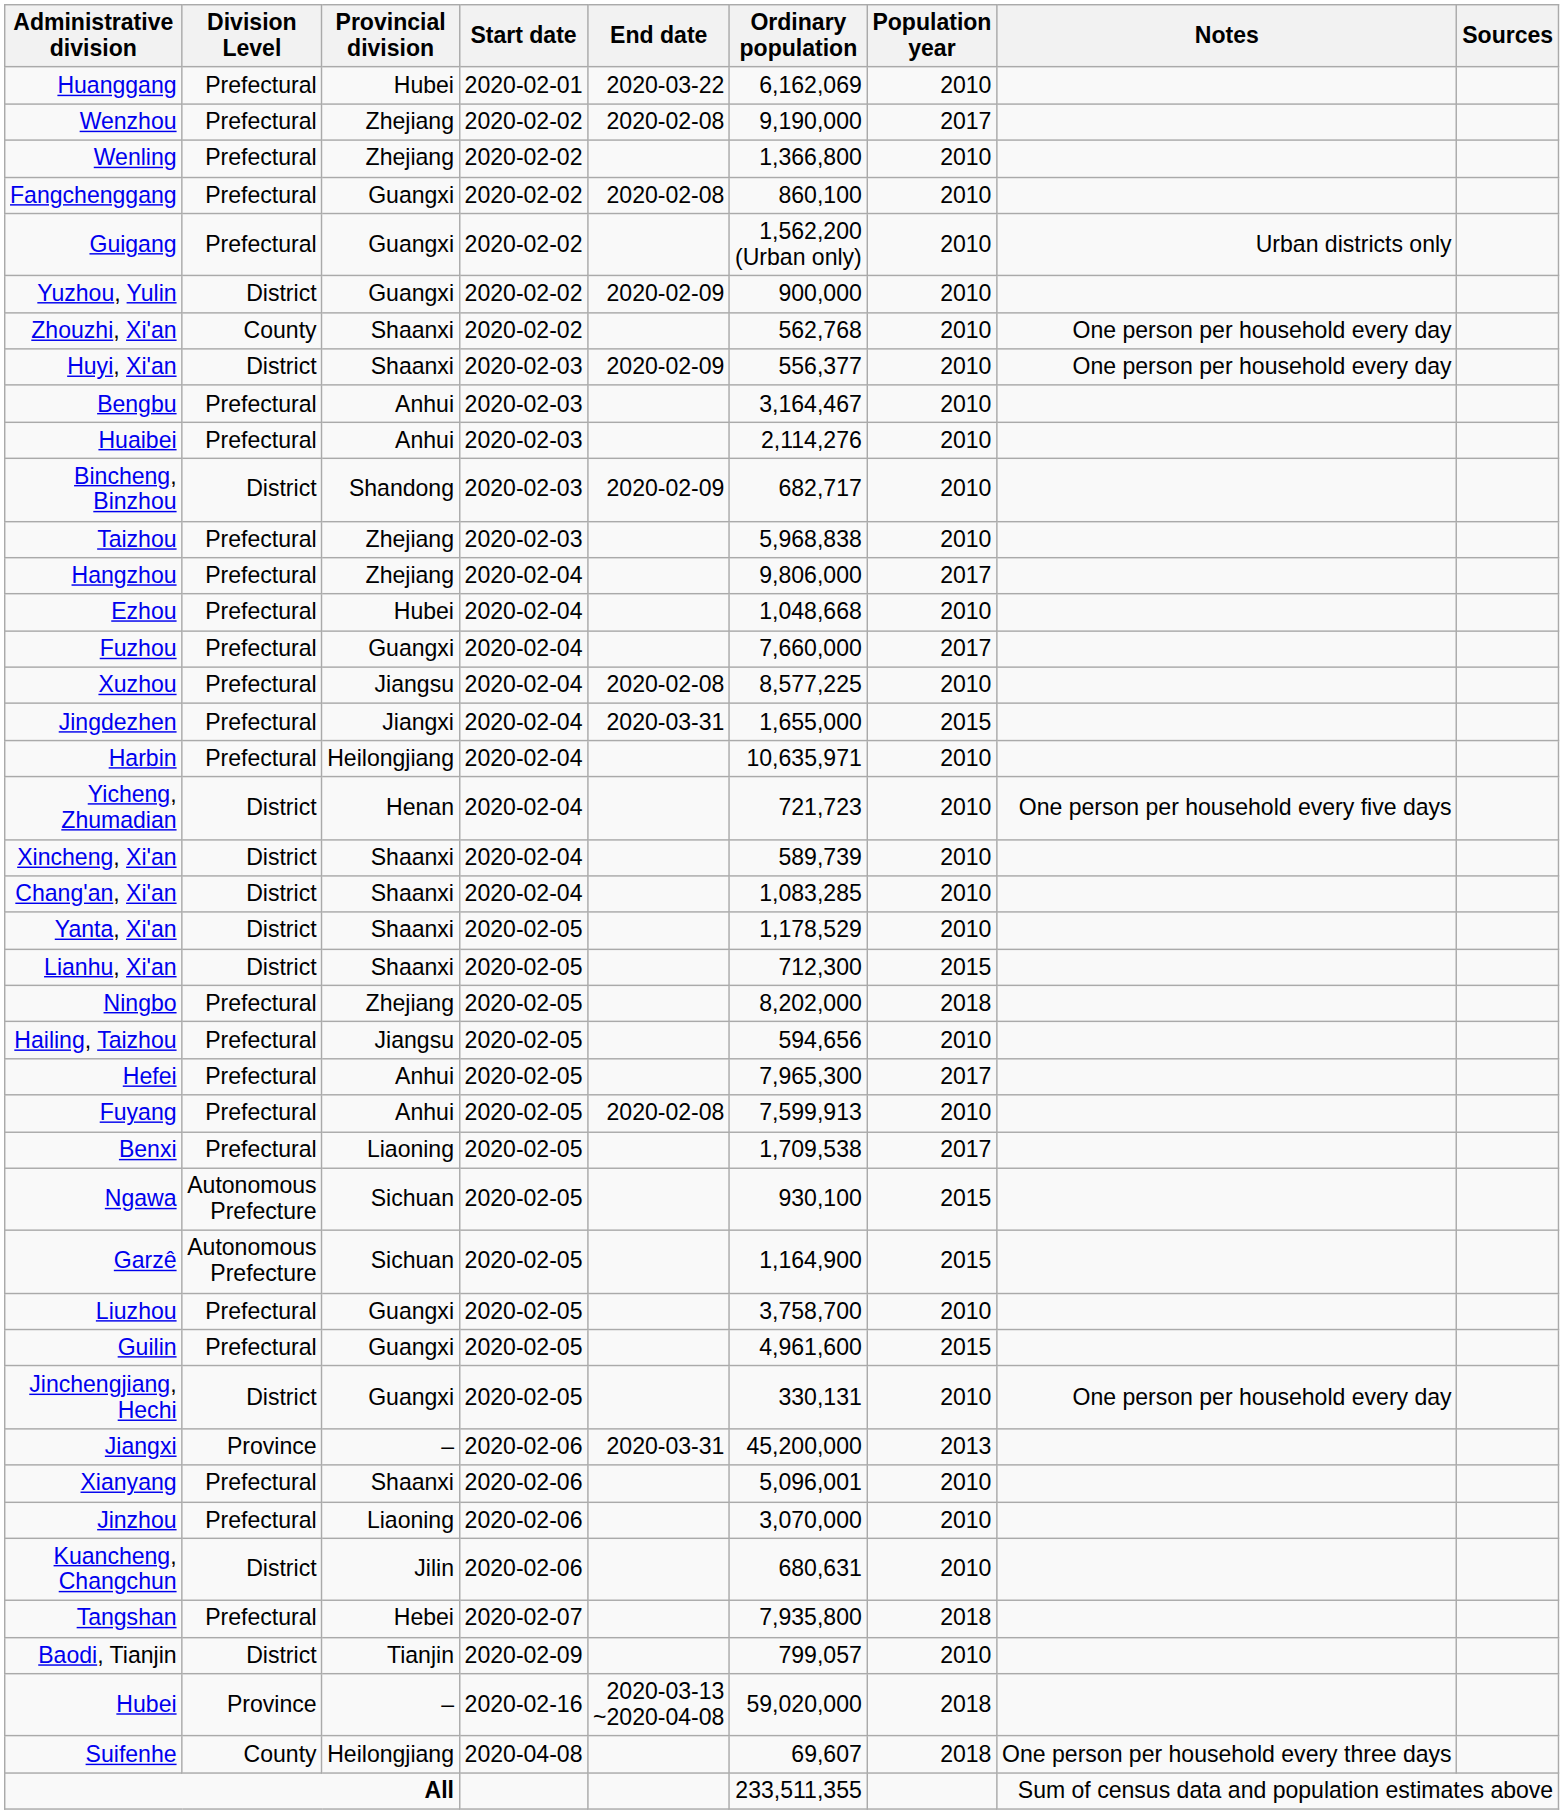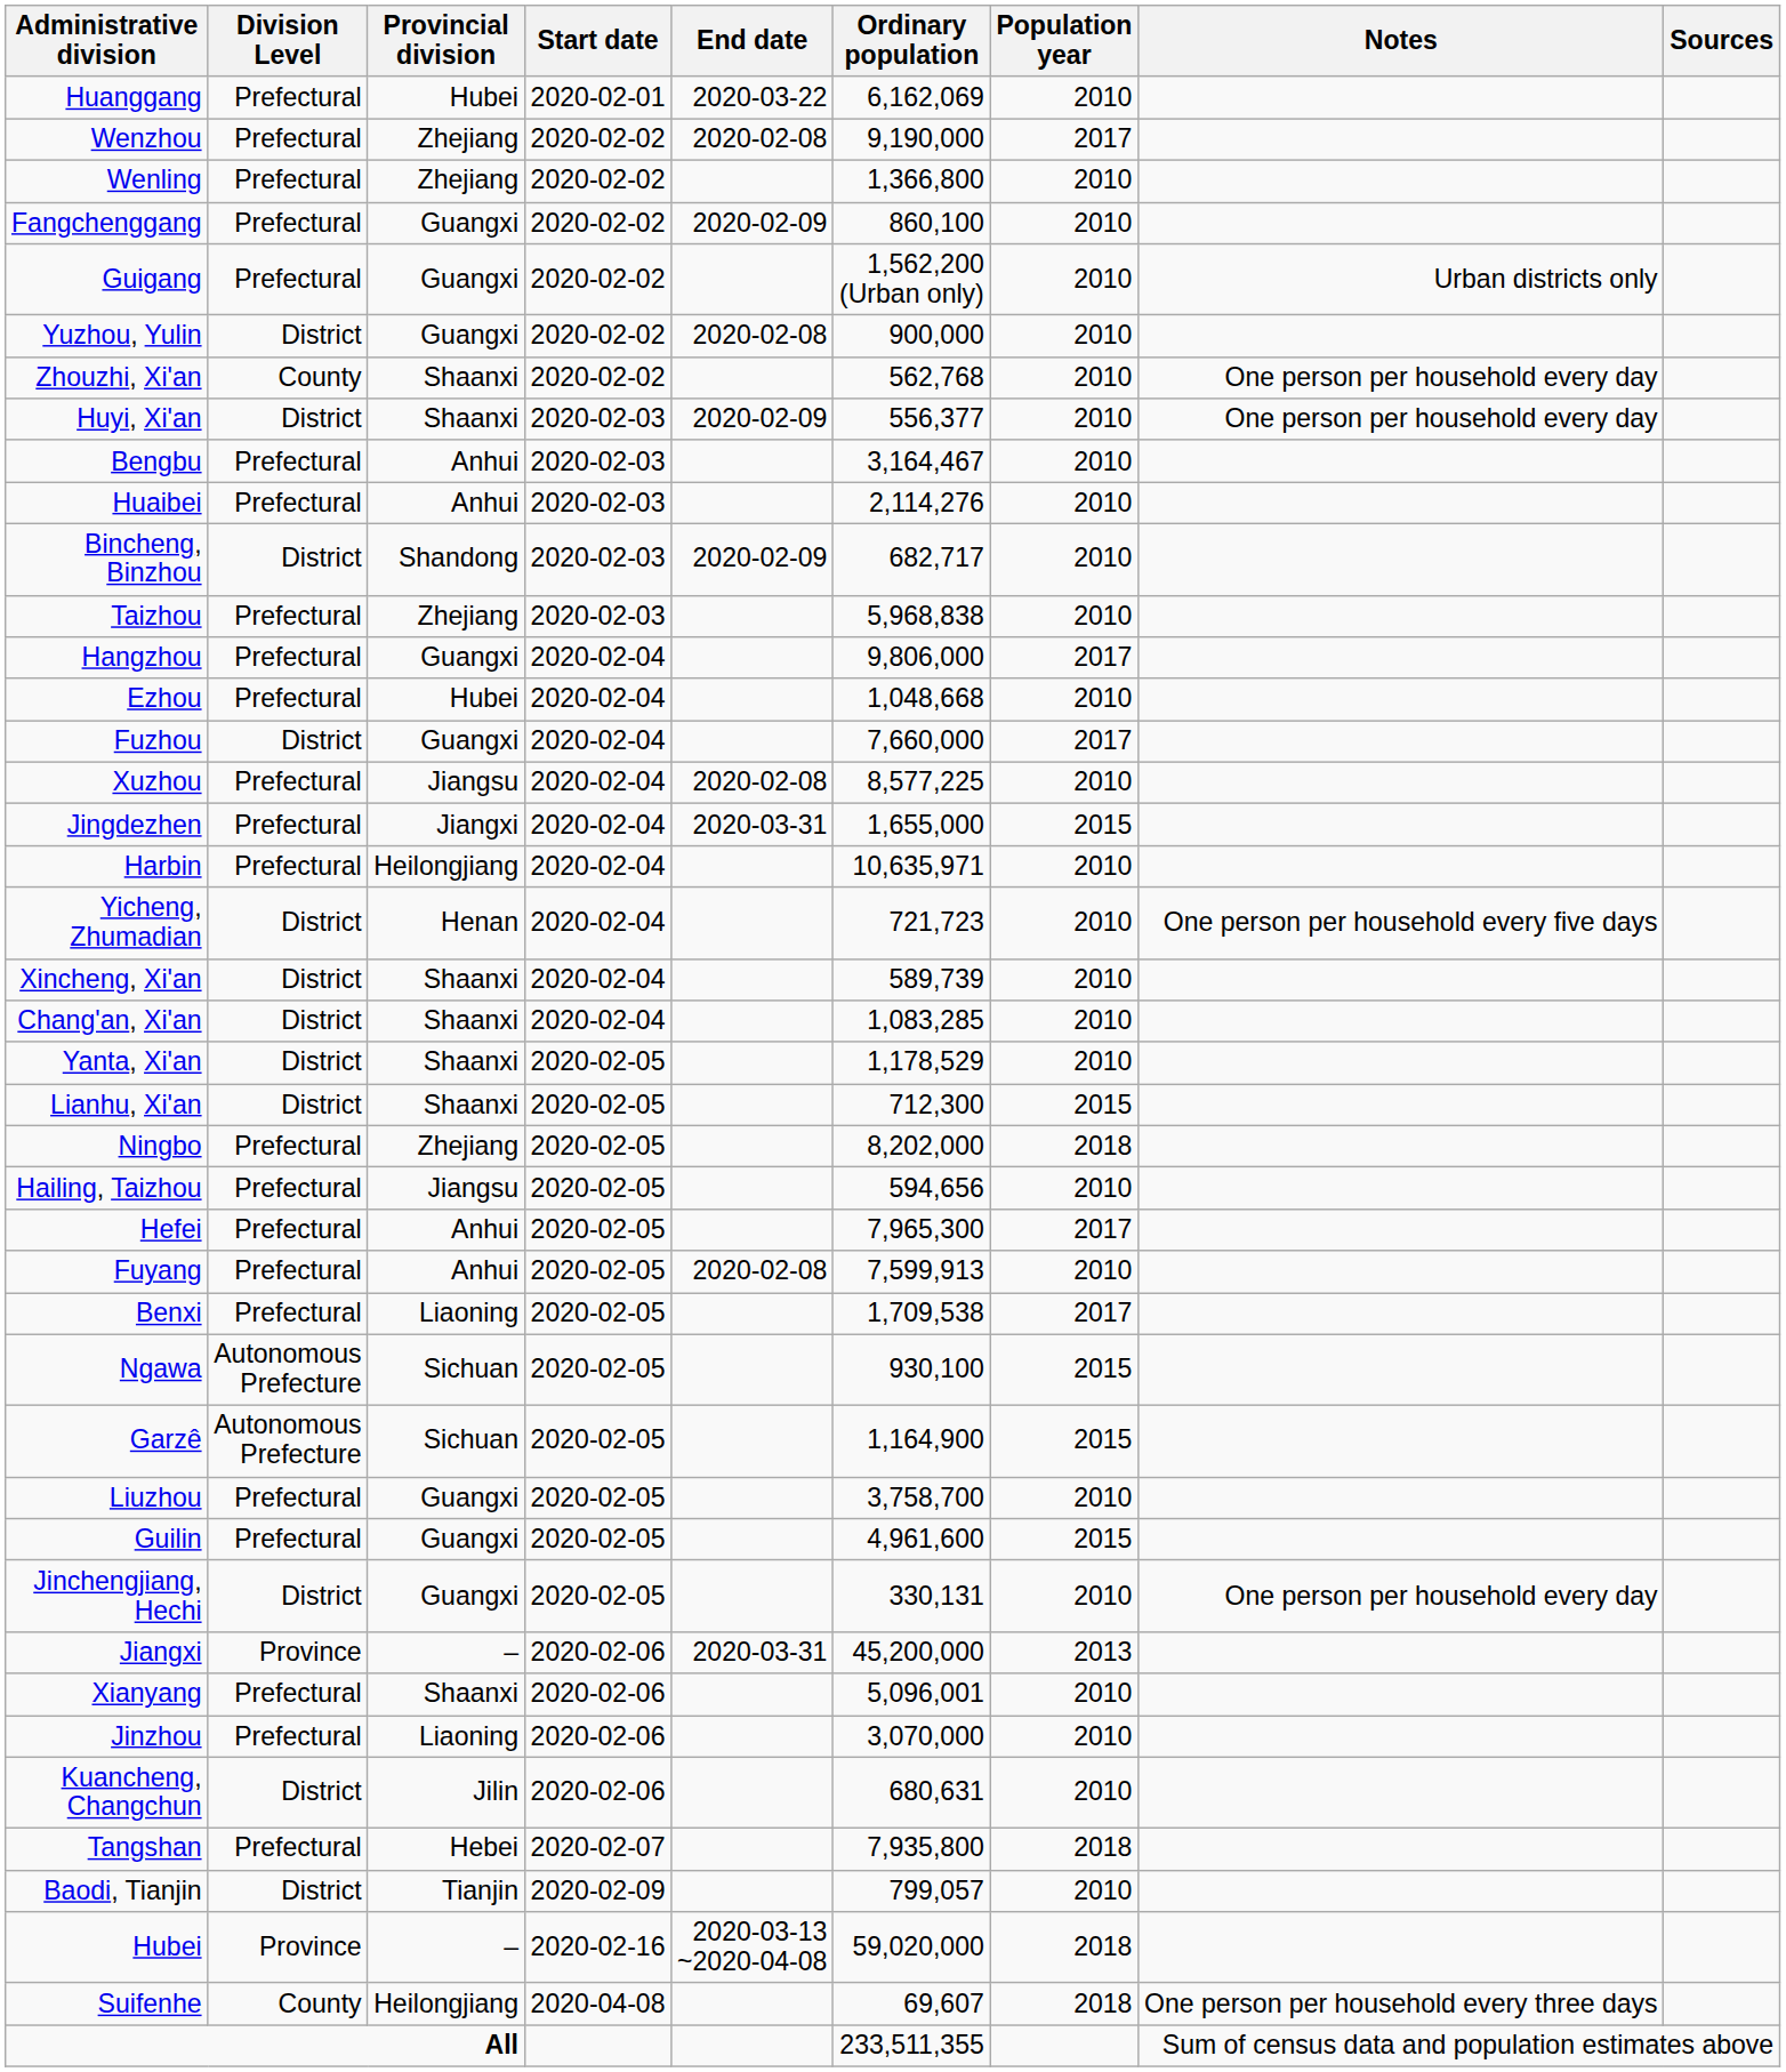Fangchenggang | End date: 2020-02-08 -> 2020-02-09
Yuzhou, Yulin | End date: 2020-02-09 -> 2020-02-08
Hangzhou | Provincial division: Zhejiang -> Guangxi
Fuzhou | Division Level: Prefectural -> District
